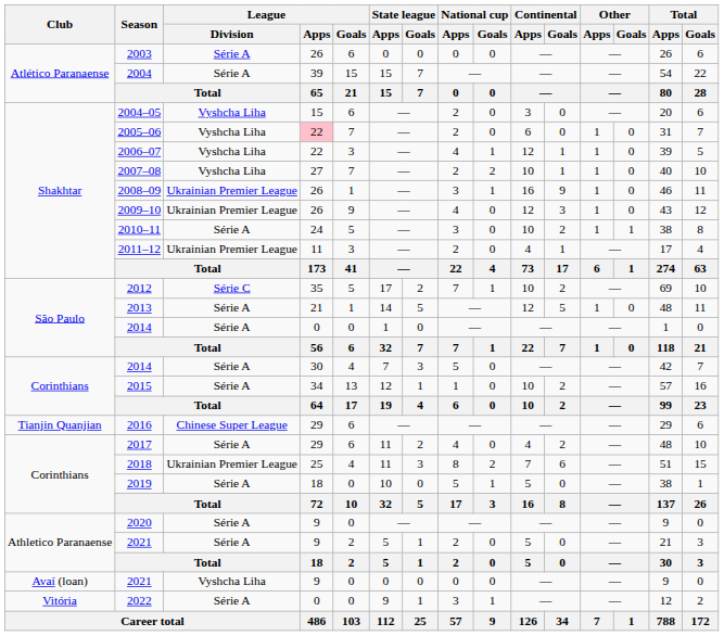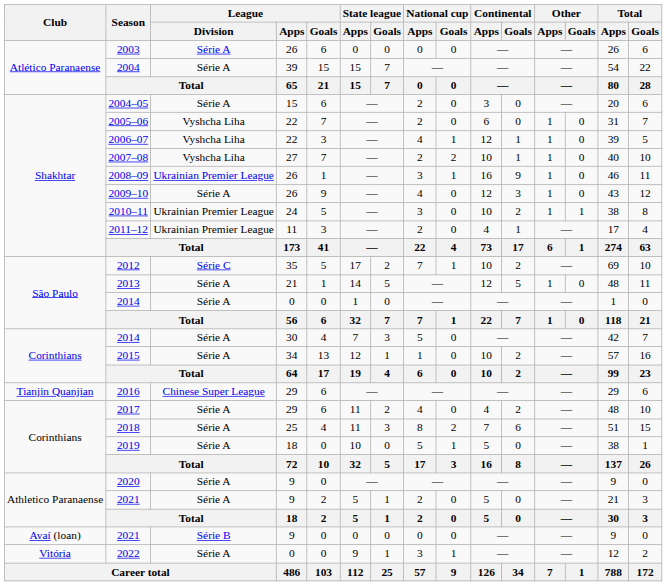2004–05 | League / Division: Vyshcha Liha -> Série A
2005–06 | League / Apps: pink background -> no background
2009–10 | League / Division: Ukrainian Premier League -> Série A
2010–11 | League / Division: Série A -> Ukrainian Premier League
2018 | League / Division: Ukrainian Premier League -> Série A
Avaí (loan) / 2021 | League / Division: Vyshcha Liha -> Série B
